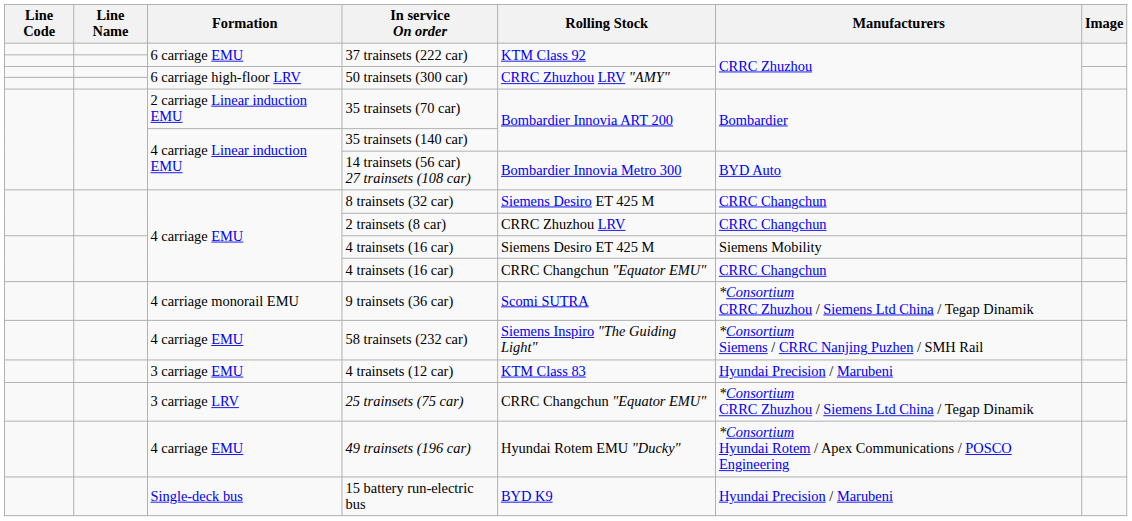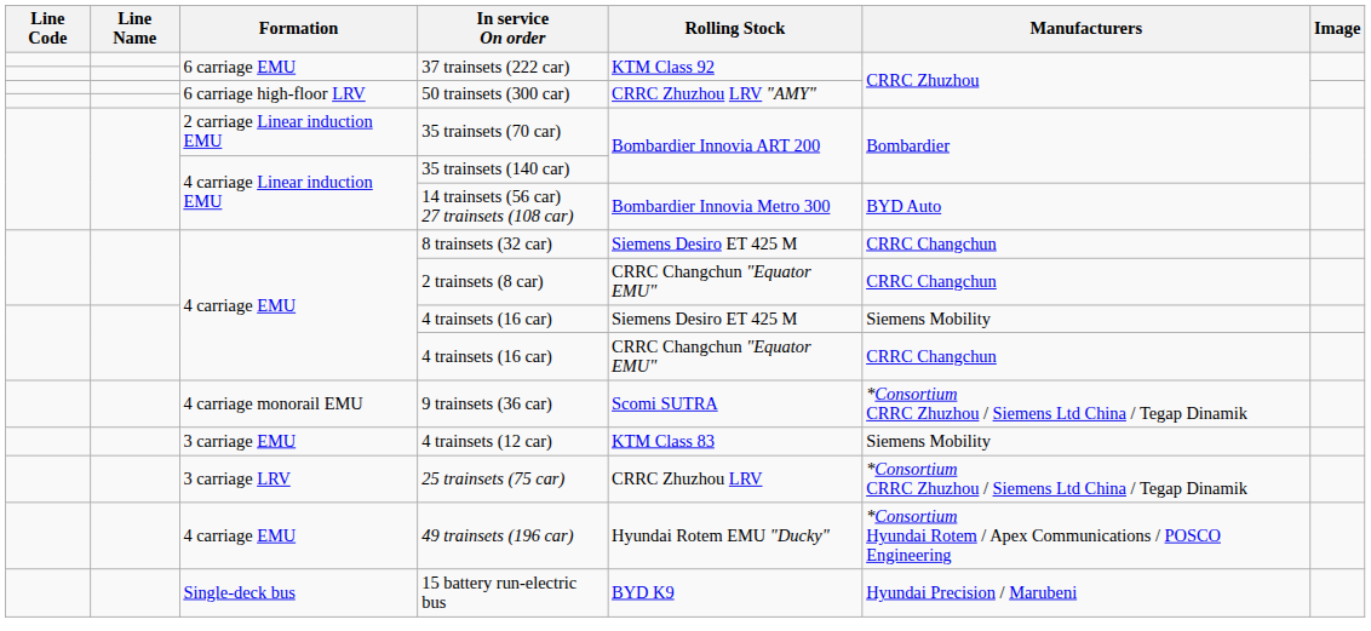2 trainsets (8 car) | Rolling Stock: CRRC Zhuzhou LRV -> CRRC Changchun "Equator EMU"
- row: 4 carriage EMU | 58 trainsets (232 car) | Siemens Inspiro "The Guiding Light" | *Consortium Siemens / CRRC Nanjing Puzhen / SMH Rail
4 trainsets (12 car) | Manufacturers: Hyundai Precision / Marubeni -> Siemens Mobility
25 trainsets (75 car) | Rolling Stock: CRRC Changchun "Equator EMU" -> CRRC Zhuzhou LRV
